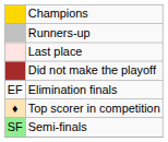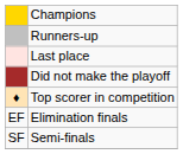rows swapped: Top scorer in competition <-> Elimination finals
Semi-finals | column 1: lightgreen background -> no background
